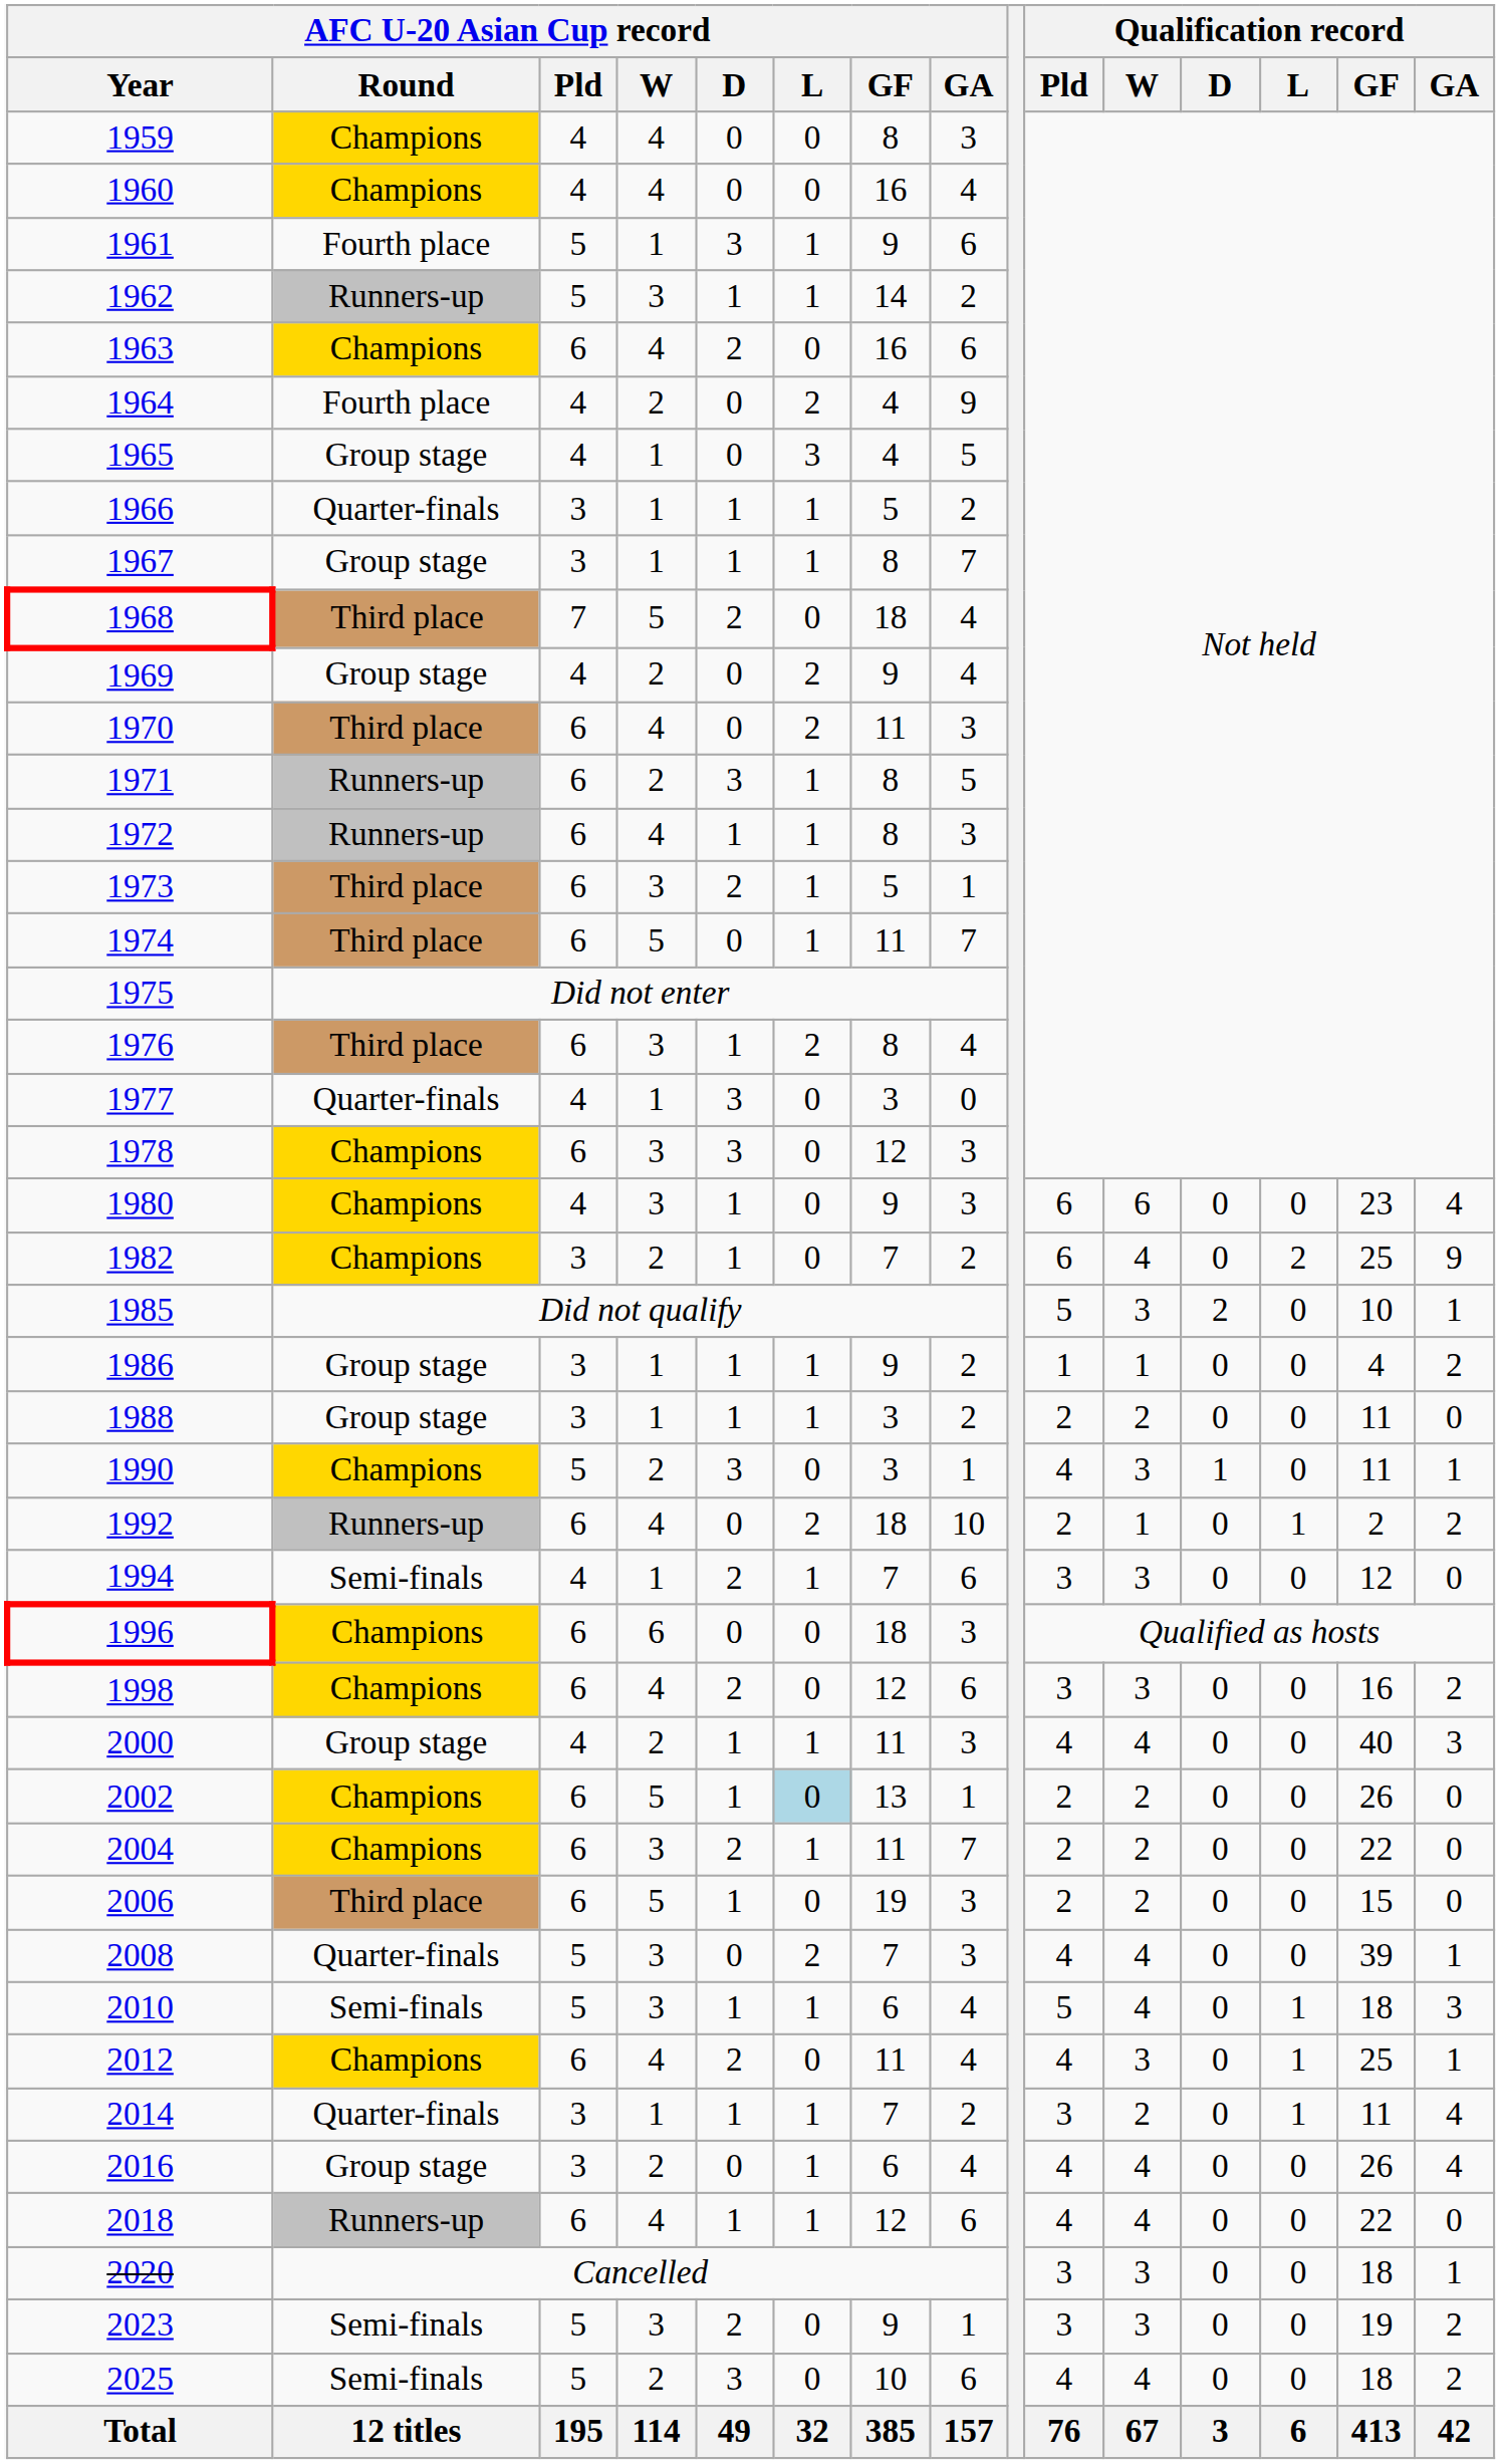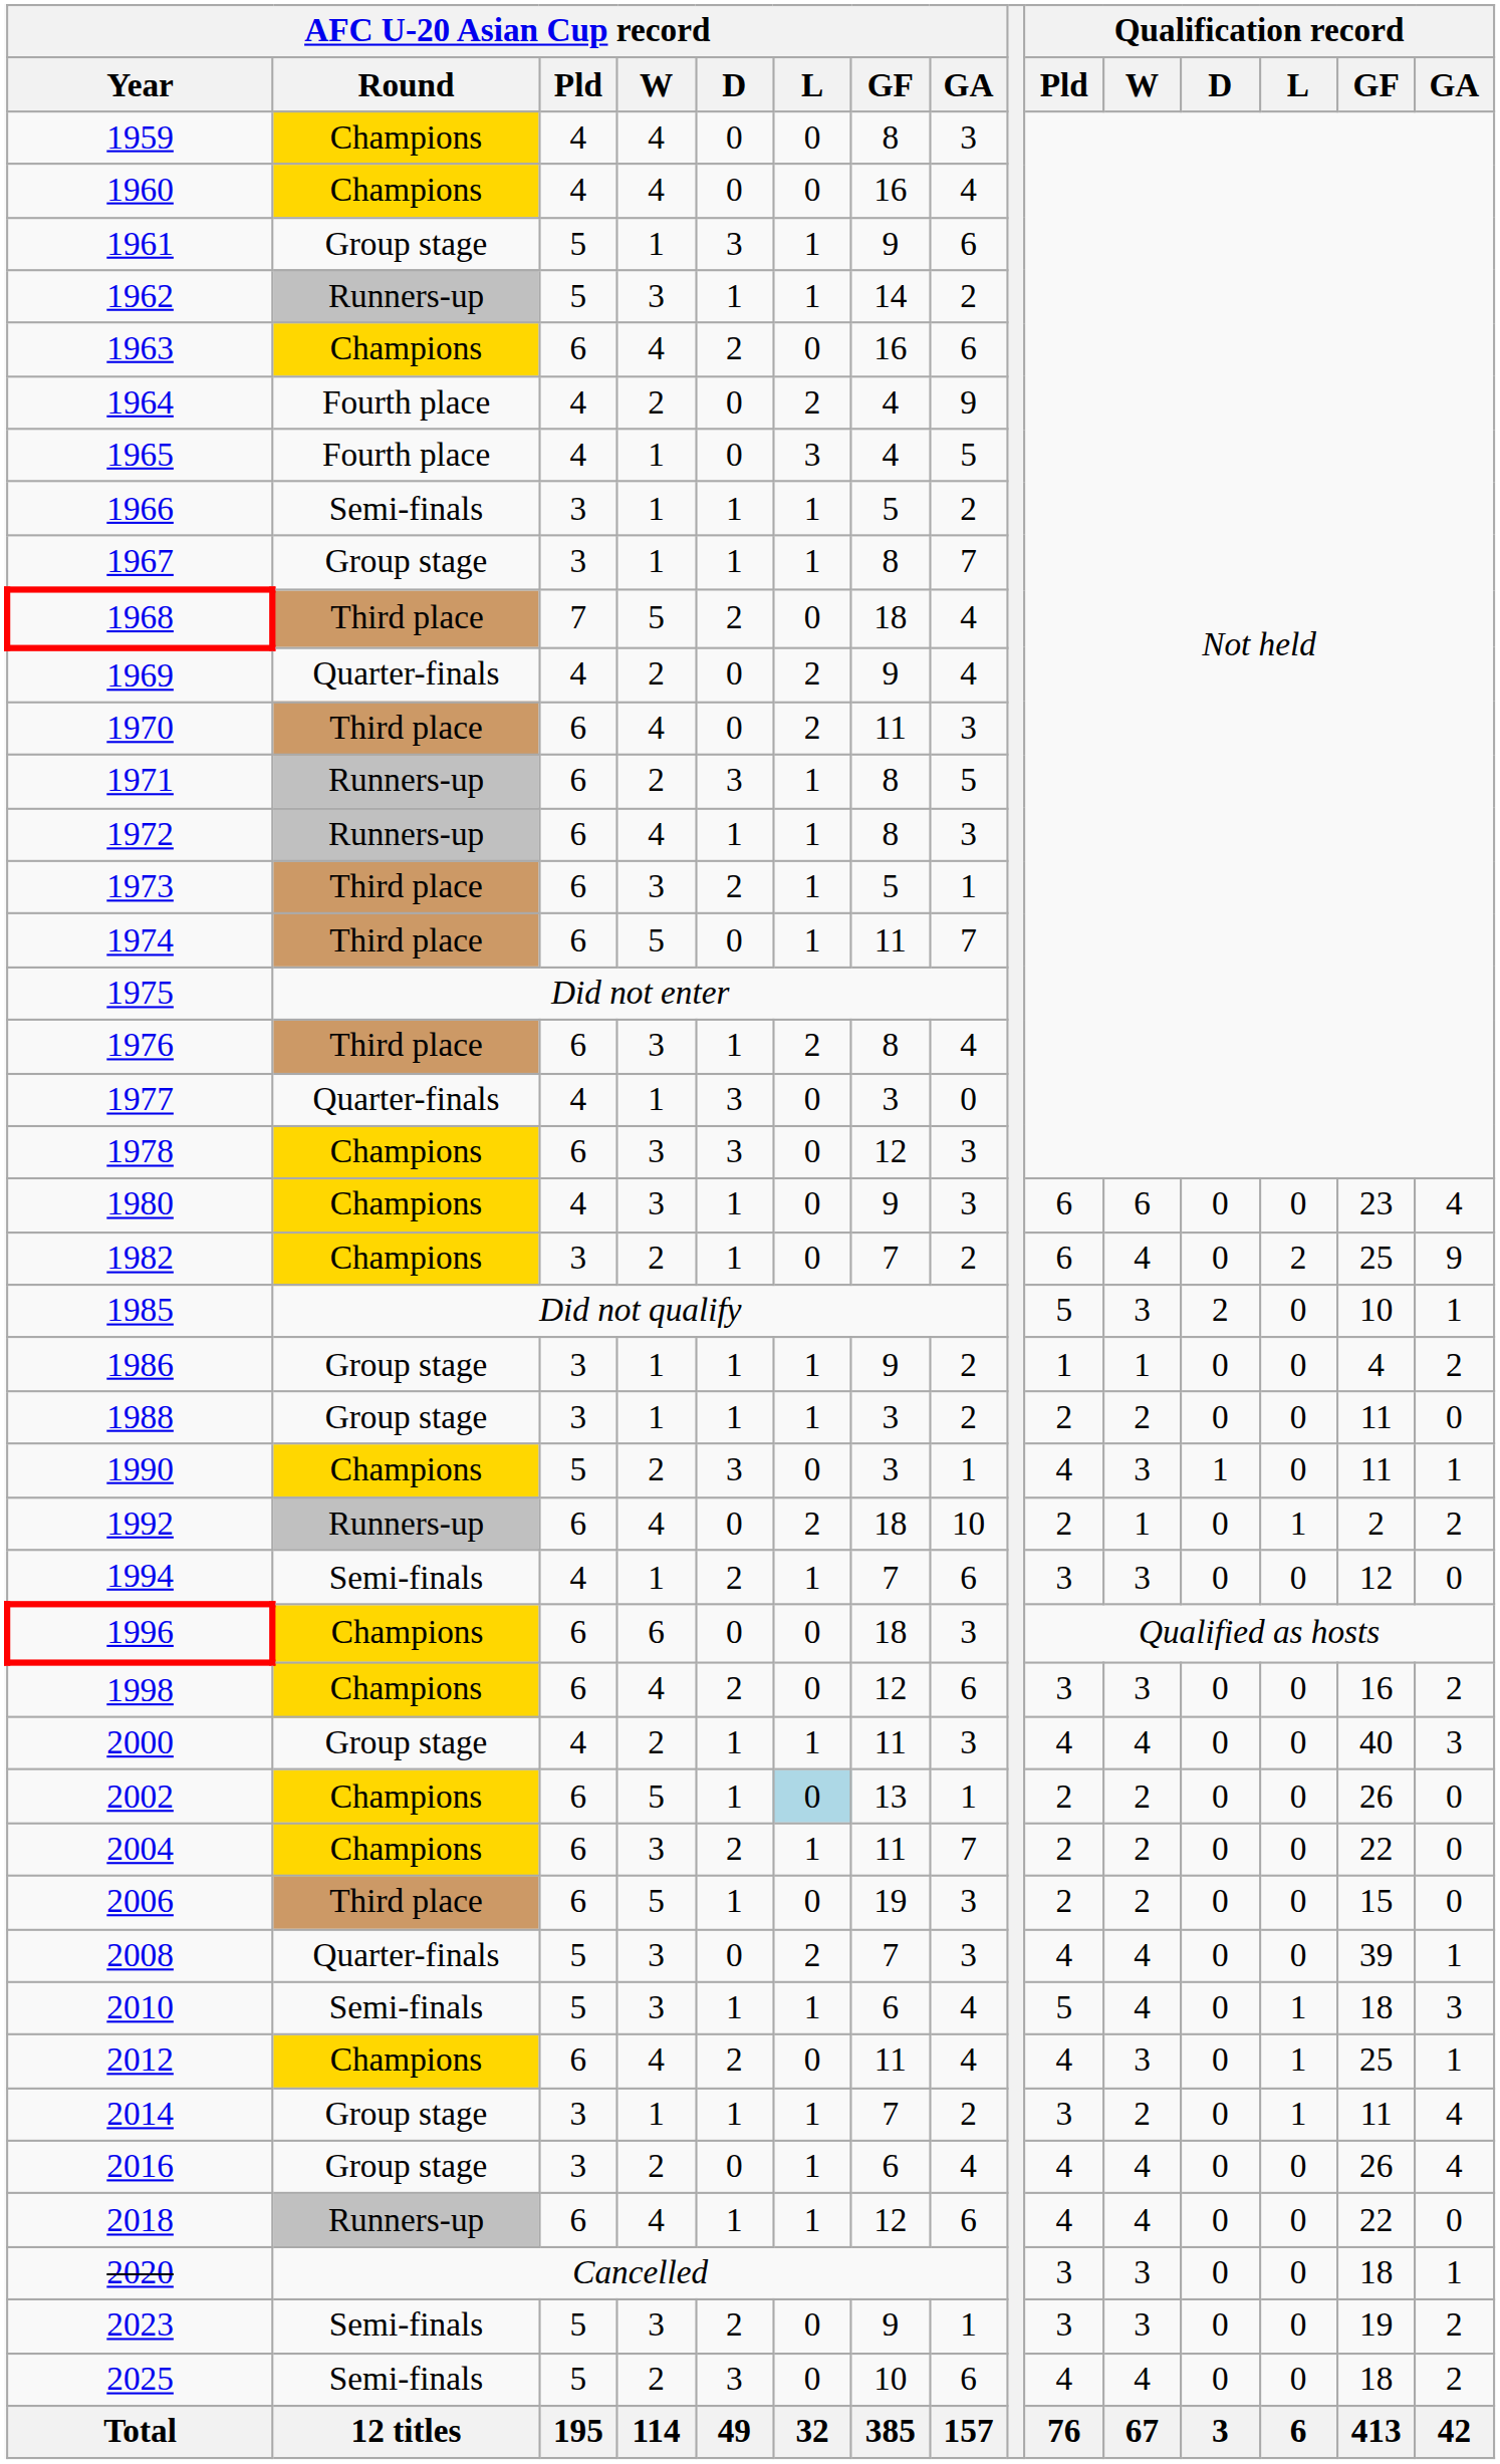1961 | AFC U-20 Asian Cup record / Round: Fourth place -> Group stage
1965 | AFC U-20 Asian Cup record / Round: Group stage -> Fourth place
1966 | AFC U-20 Asian Cup record / Round: Quarter-finals -> Semi-finals
1969 | AFC U-20 Asian Cup record / Round: Group stage -> Quarter-finals
2014 | AFC U-20 Asian Cup record / Round: Quarter-finals -> Group stage
